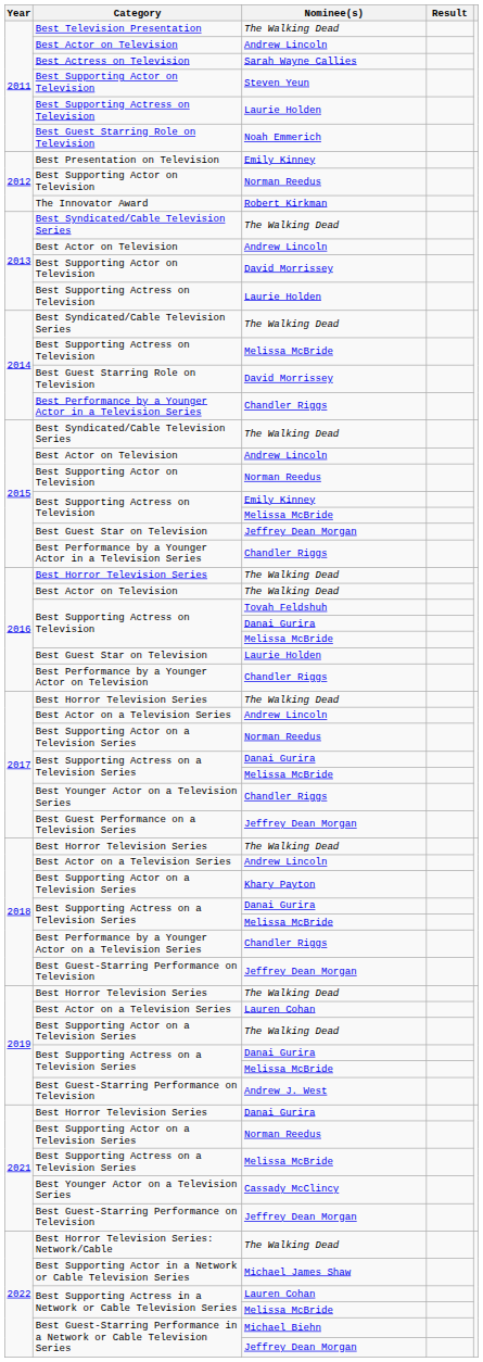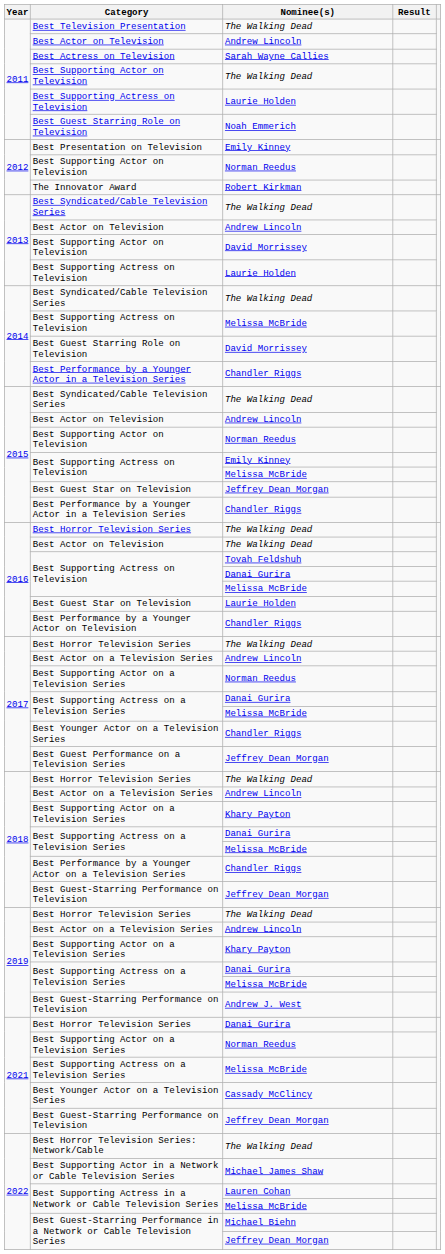2011 / Best Supporting Actor on Television | Nominee(s): Steven Yeun -> The Walking Dead
2019 / Best Actor on a Television Series | Nominee(s): Lauren Cohan -> Andrew Lincoln
2019 / Best Supporting Actor on a Television Series | Nominee(s): The Walking Dead -> Khary Payton
